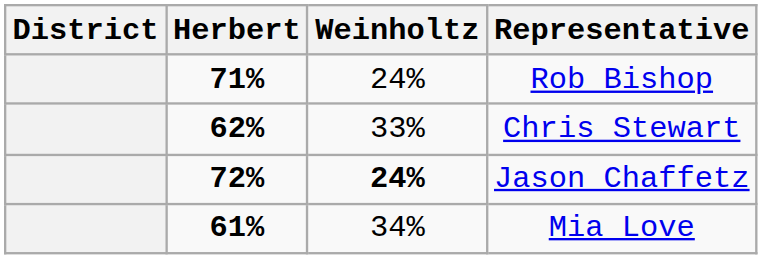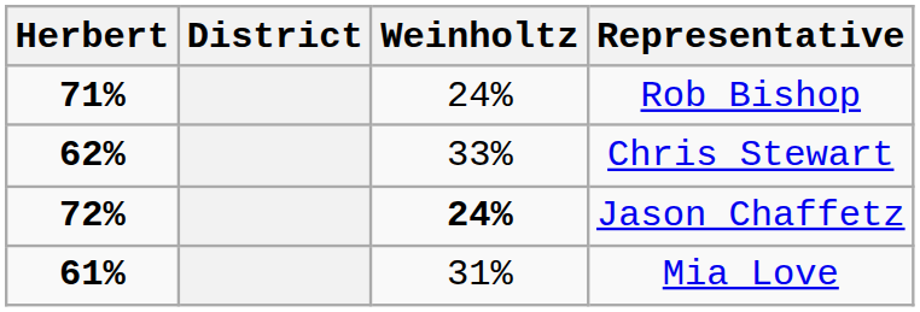columns swapped: District <-> Herbert
Mia Love | Weinholtz: 34% -> 31%
